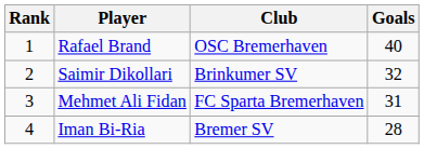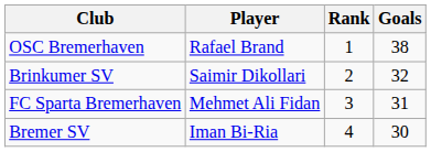columns swapped: Rank <-> Club
Rafael Brand | Goals: 40 -> 38
Iman Bi-Ria | Goals: 28 -> 30
